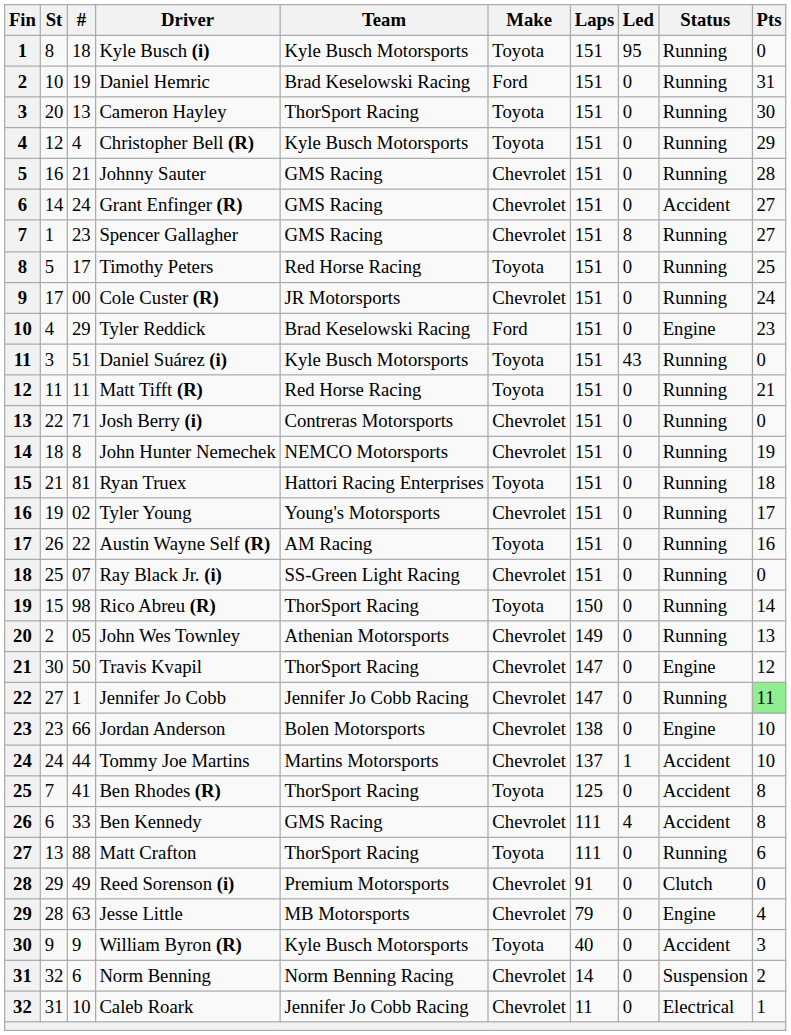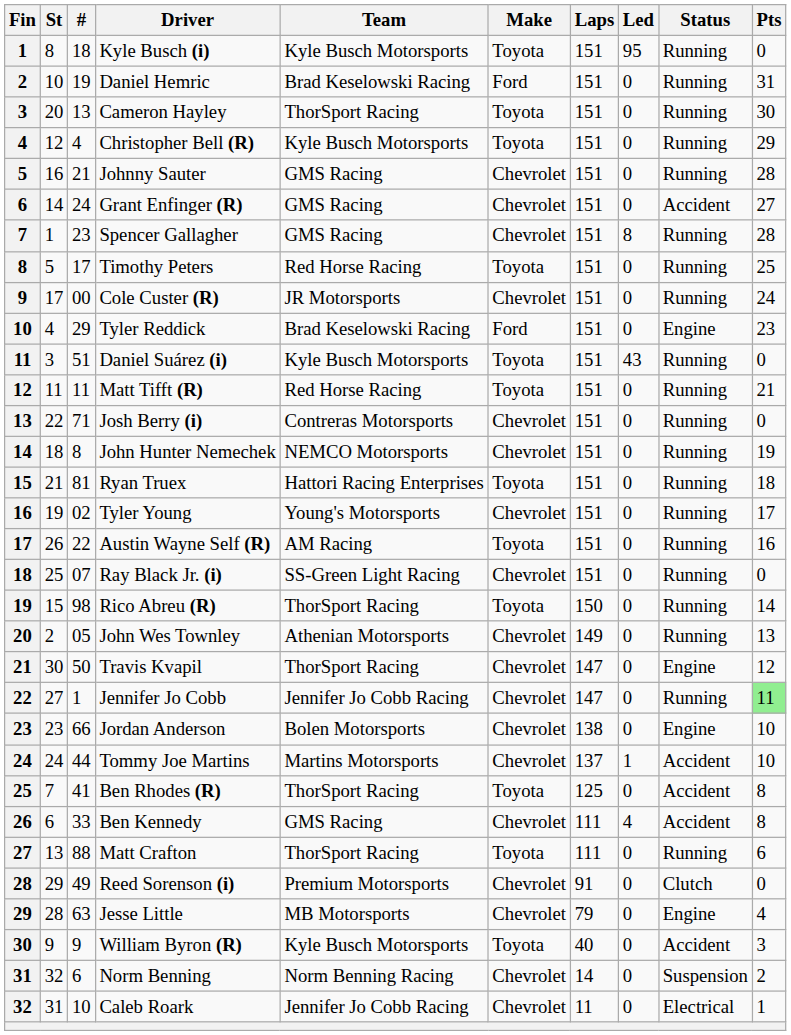Spencer Gallagher | Pts: 27 -> 28
